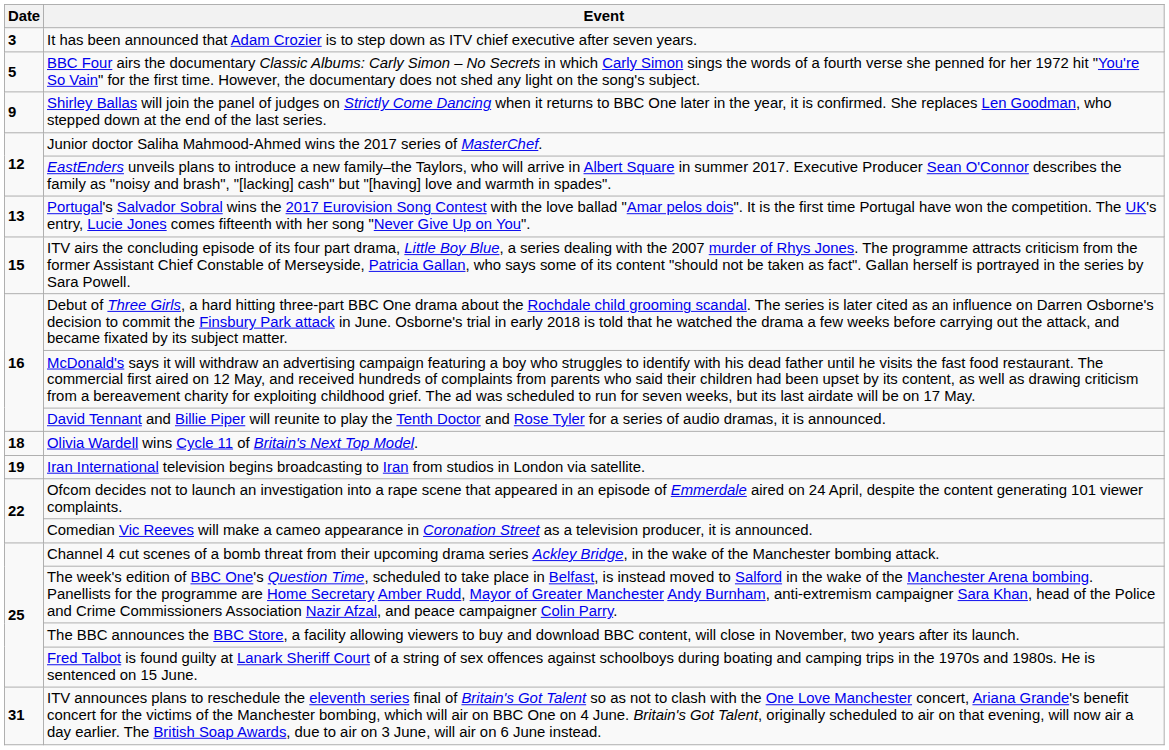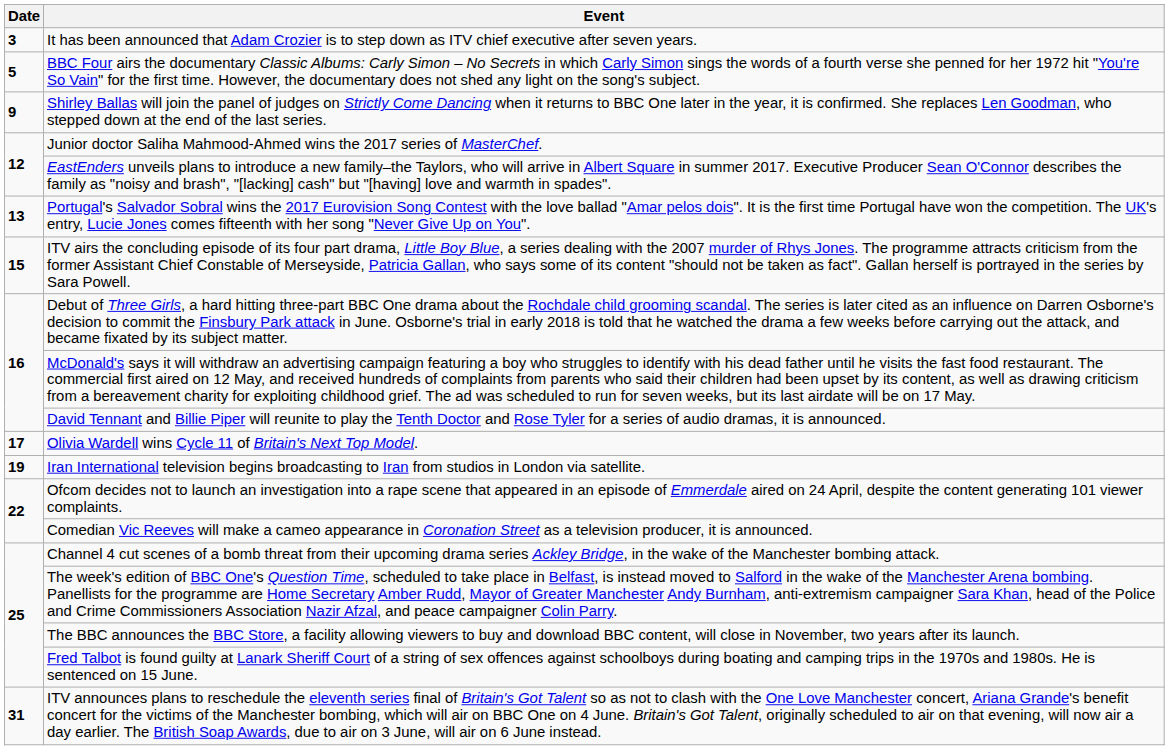Olivia Wardell wins Cycle 11 of Britain's Next Top Model. | Date: 18 -> 17
